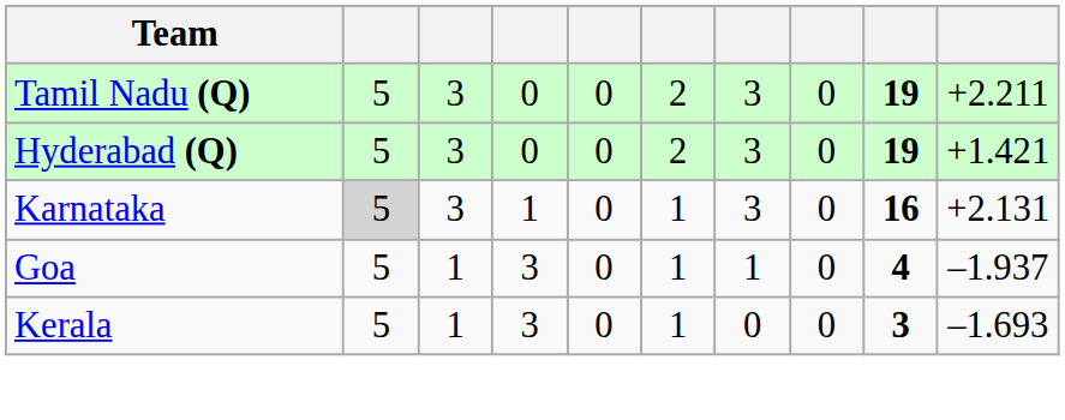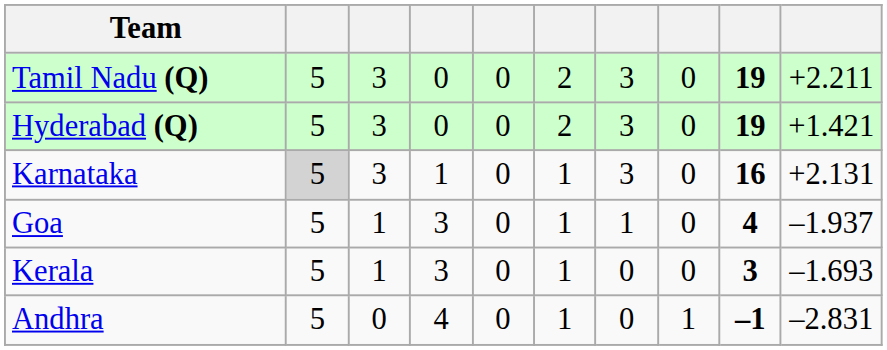+ row: Andhra | 5 | 0 | 4 | 0 | 1 | 0 | 1 | –1 | –2.831
